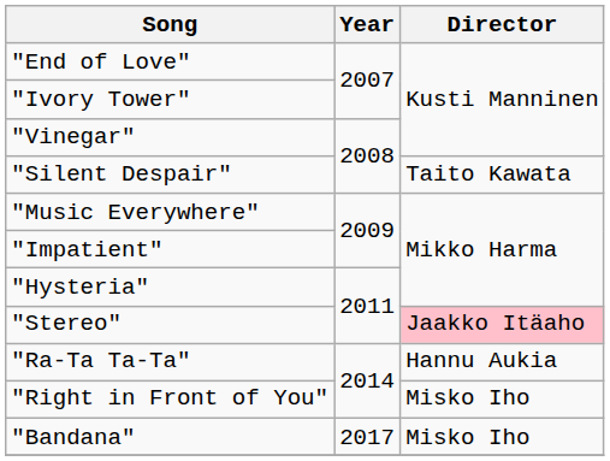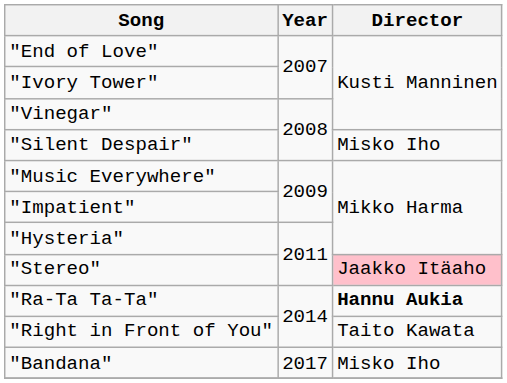"Silent Despair" | Director: Taito Kawata -> Misko Iho
"Ra-Ta Ta-Ta" | Director: normal -> bold
"Right in Front of You" | Director: Misko Iho -> Taito Kawata
